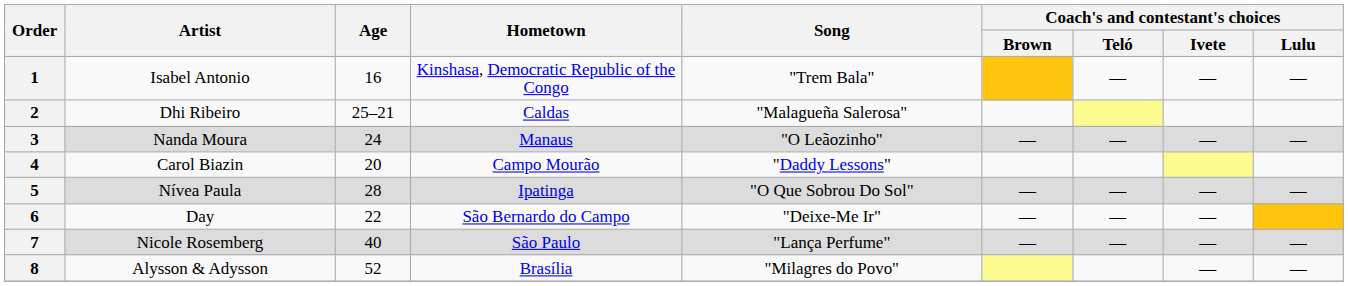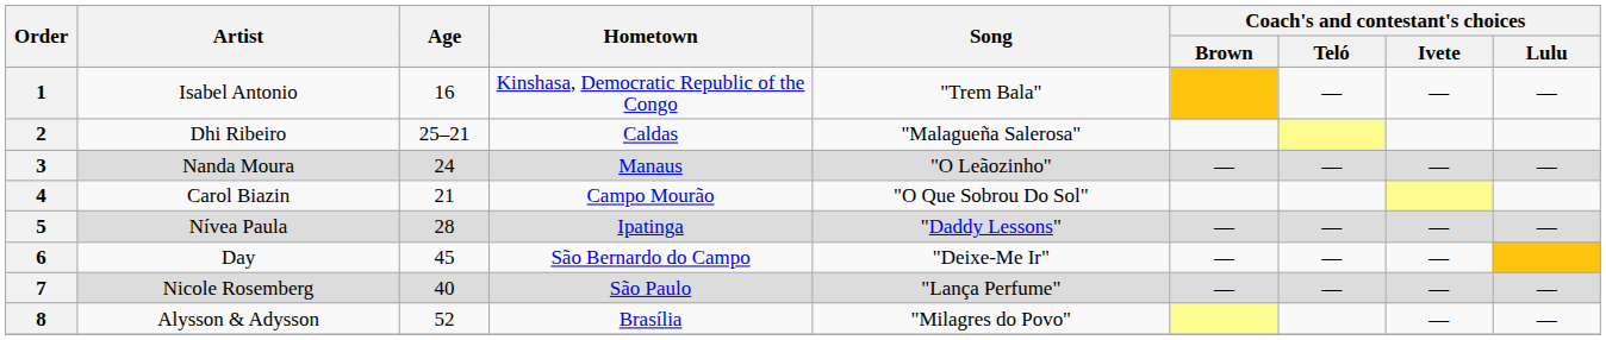4 | Age: 20 -> 21
4 | Song: "Daddy Lessons" -> "O Que Sobrou Do Sol"
5 | Song: "O Que Sobrou Do Sol" -> "Daddy Lessons"
6 | Age: 22 -> 45
